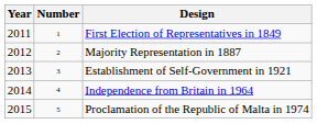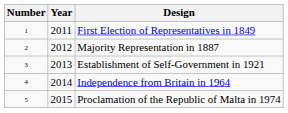columns swapped: Year <-> Number
